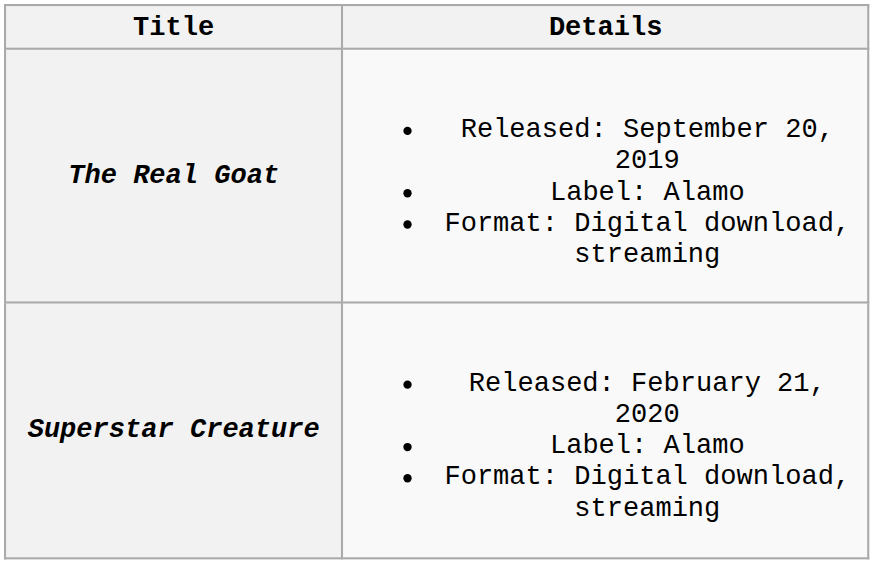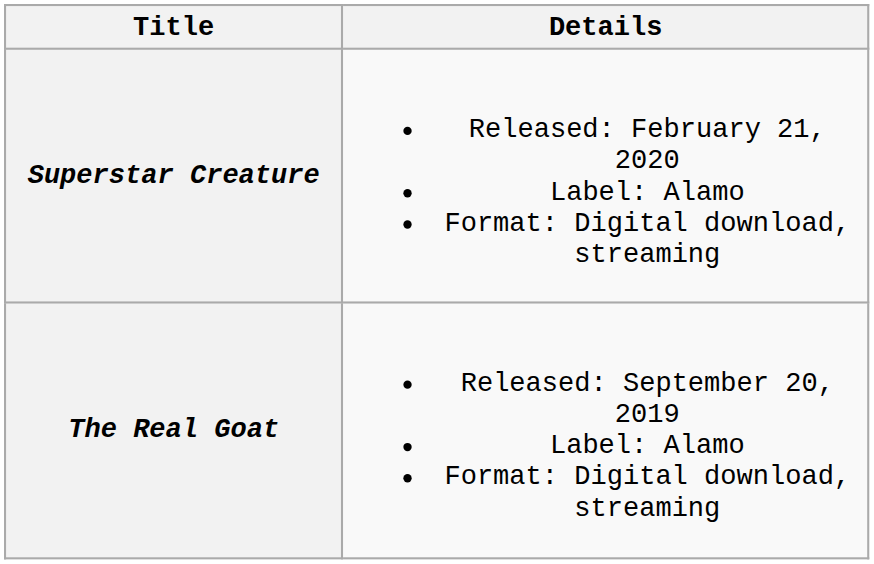rows swapped: The Real Goat <-> Superstar Creature
